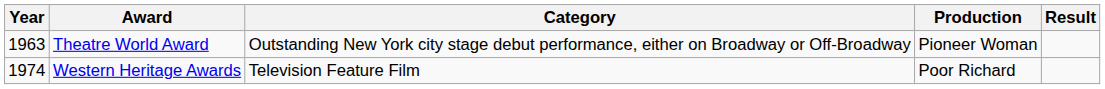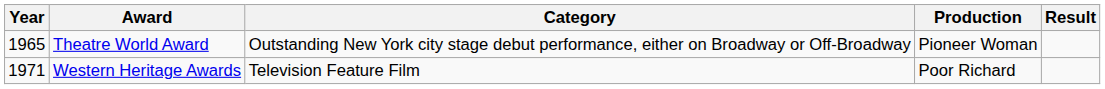Theatre World Award | Year: 1963 -> 1965
Western Heritage Awards | Year: 1974 -> 1971
